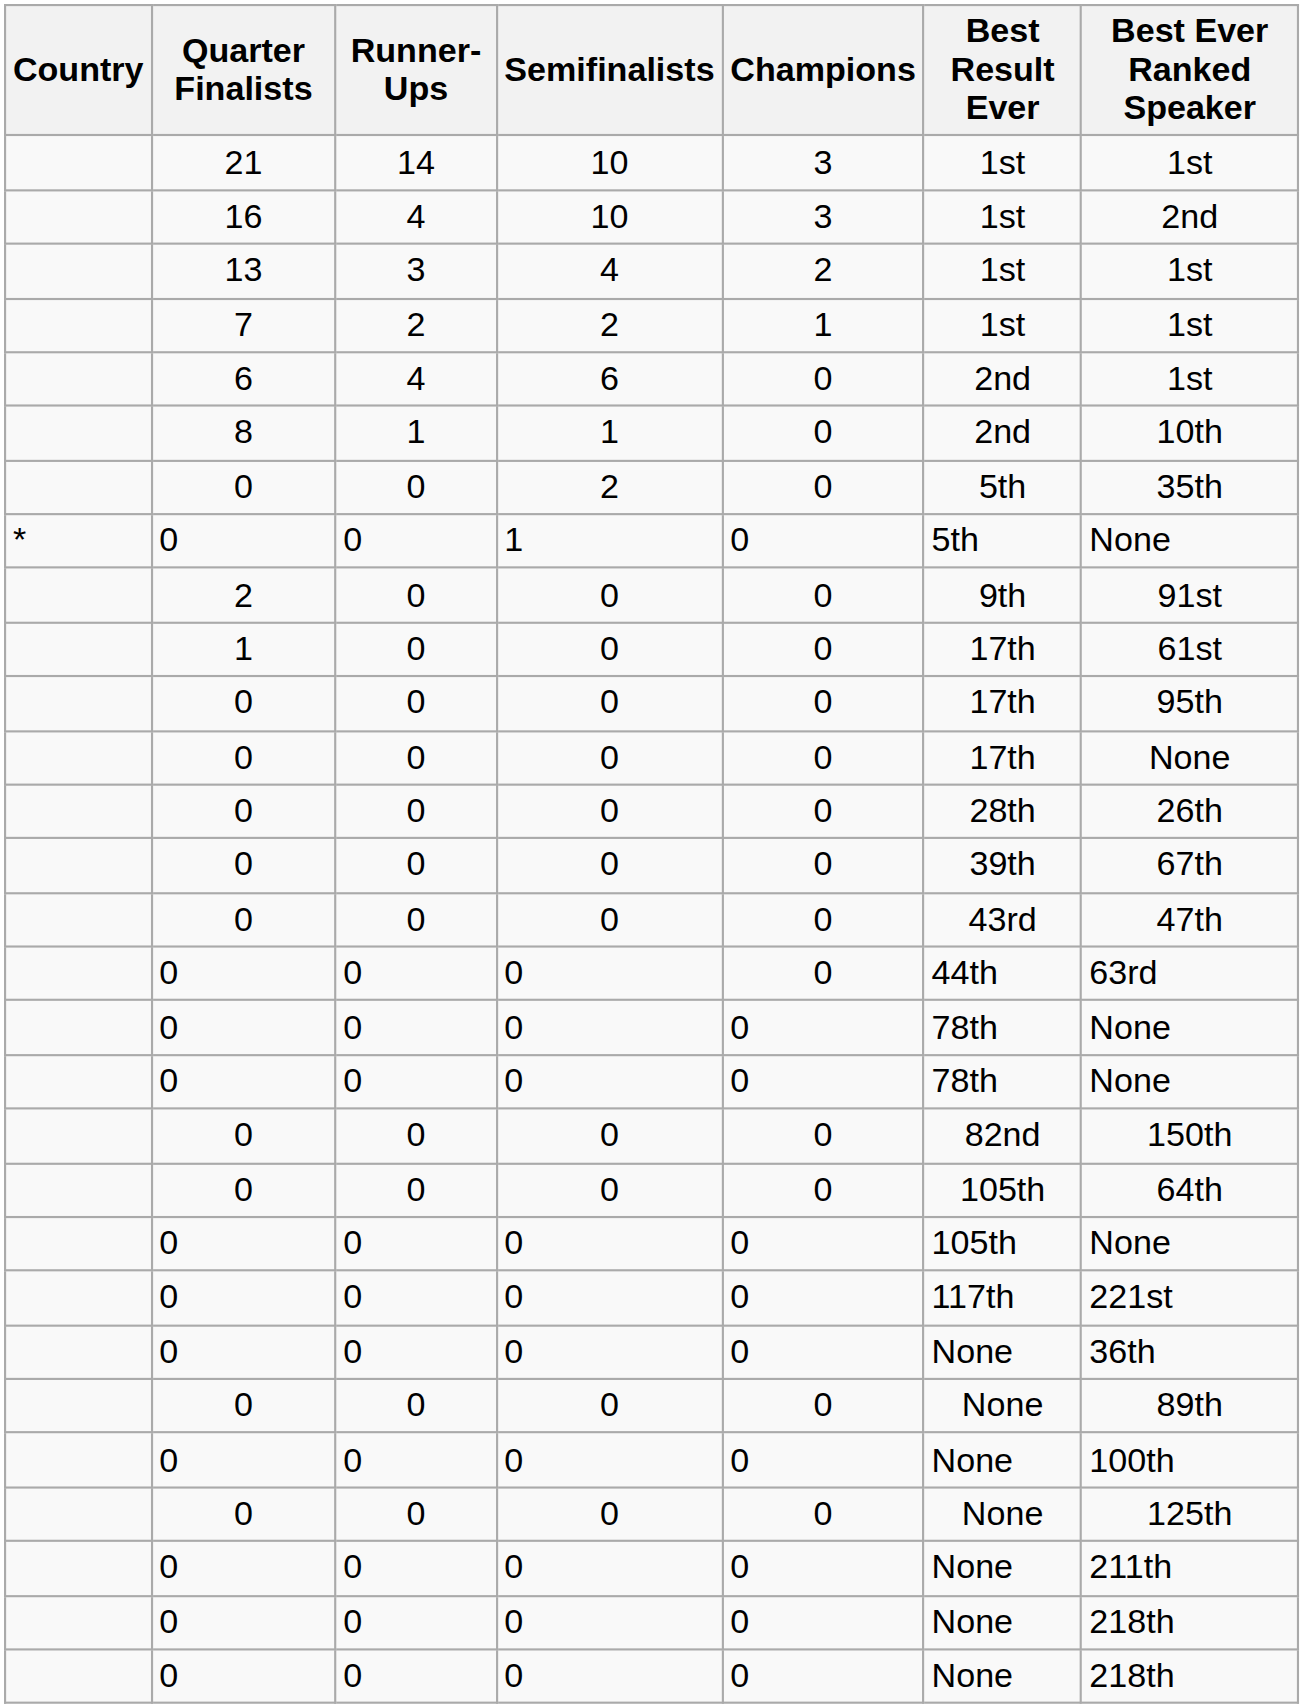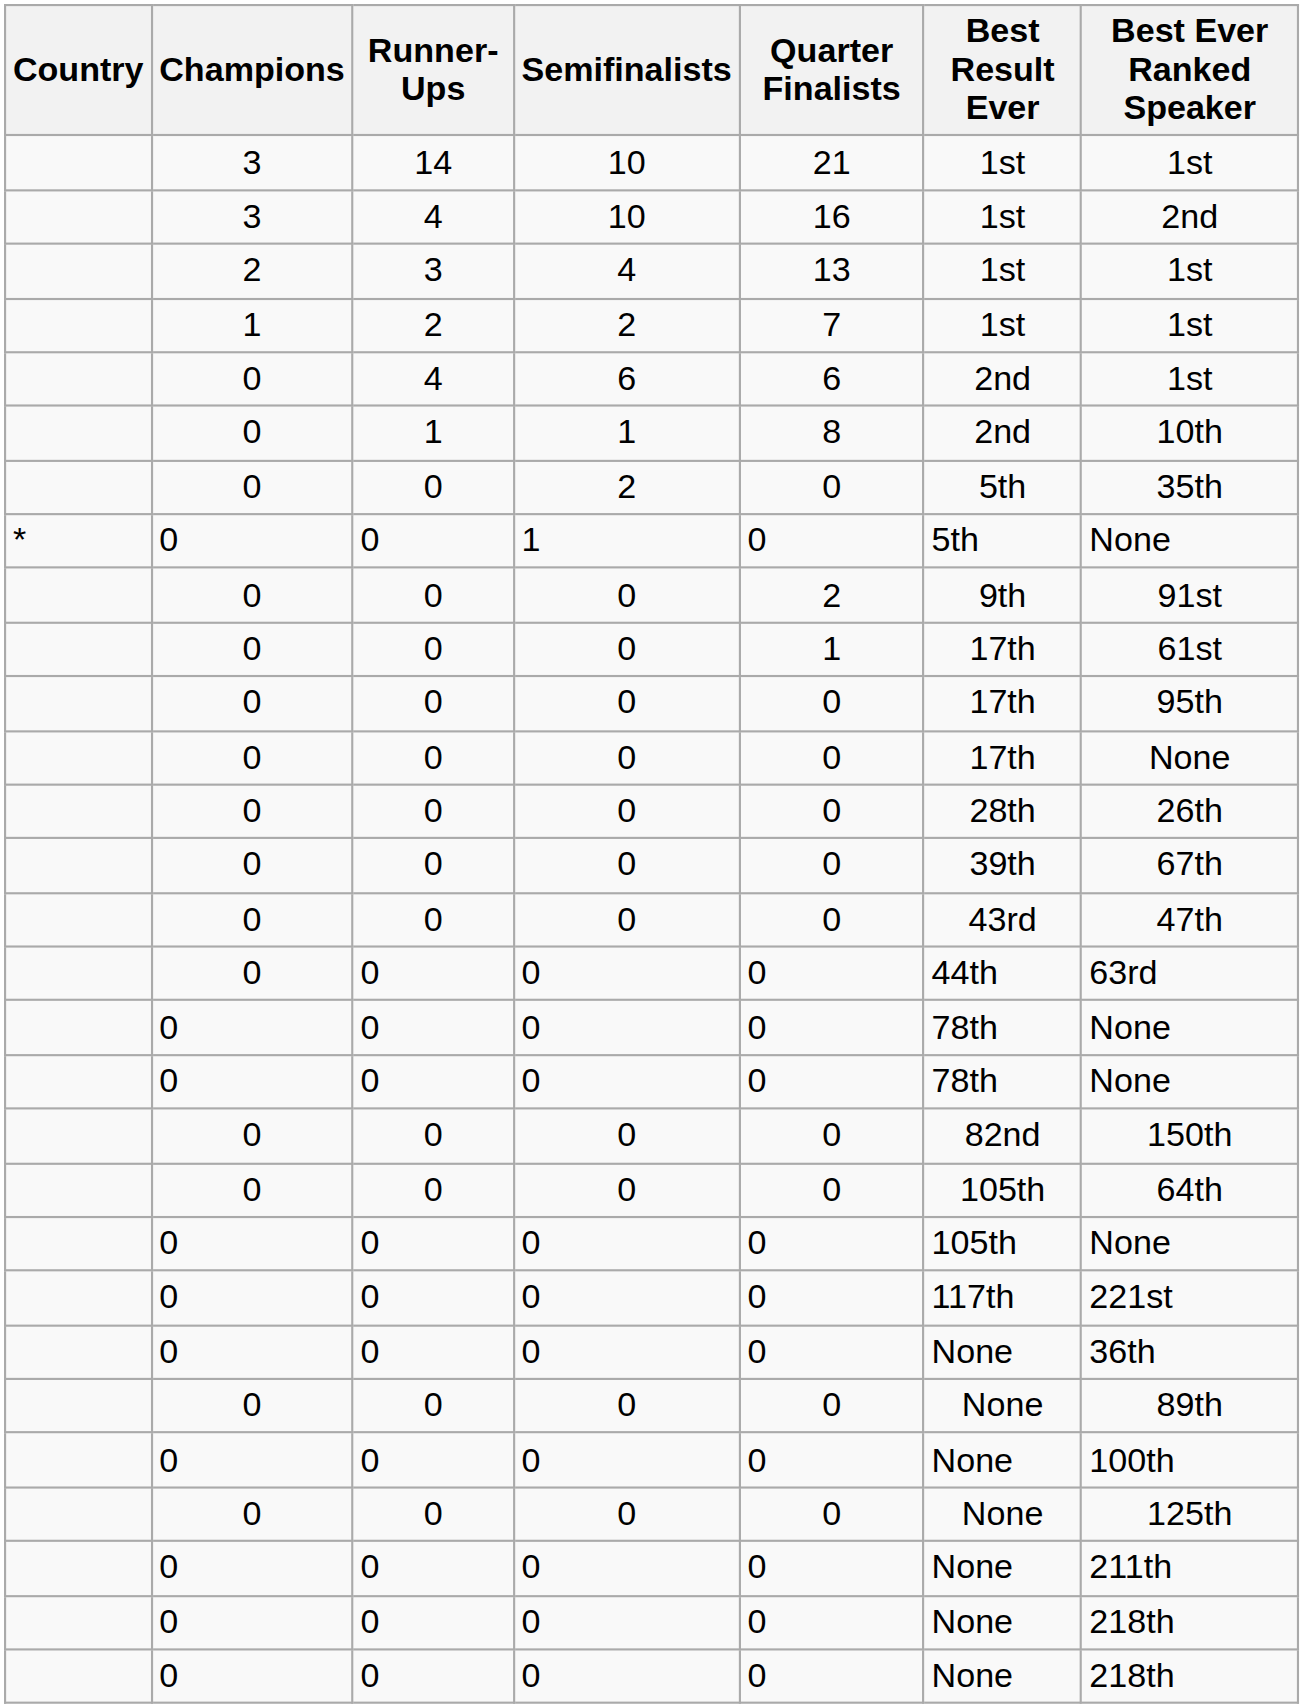columns swapped: Champions <-> Quarter Finalists
